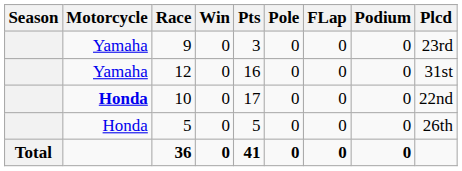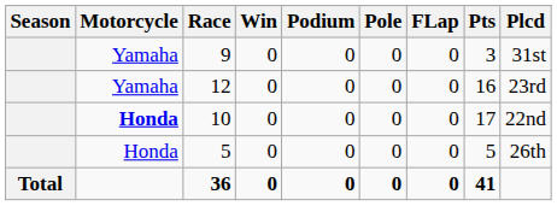columns swapped: Podium <-> Pts
9 | Plcd: 23rd -> 31st
12 | Plcd: 31st -> 23rd
